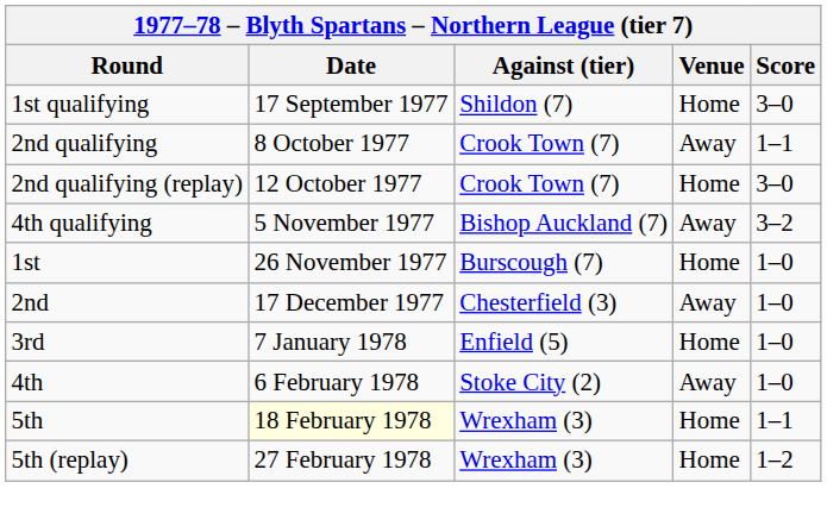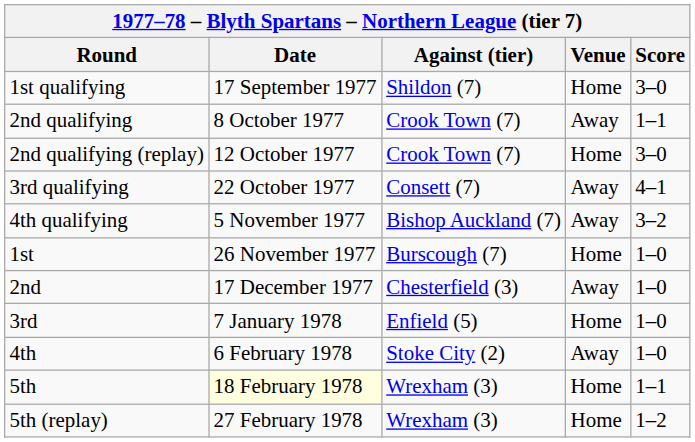+ row: 3rd qualifying | 22 October 1977 | Consett (7) | Away | 4–1
